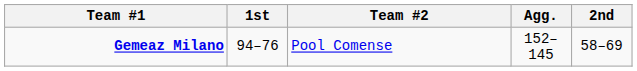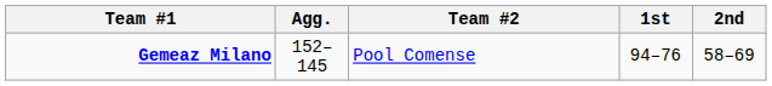columns swapped: Agg. <-> 1st
